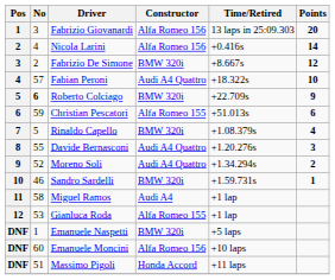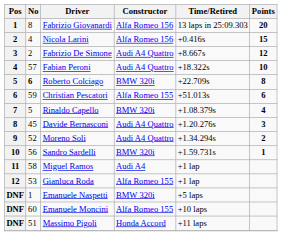Fabrizio Giovanardi | No: 3 -> 8
Nicola Larini | Points: 14 -> 15
Fabrizio De Simone | Constructor: BMW 320i -> Audi A4 Quattro
Roberto Colciago | Points: 9 -> 8
Davide Bernasconi | No: 55 -> 45
Sandro Sardelli | No: 46 -> 56
Emanuele Moncini | Constructor: Alfa Romeo 156 -> Alfa Romeo 155
